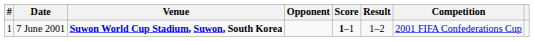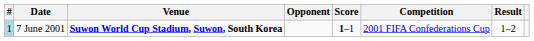columns swapped: Result <-> Competition
7 June 2001 | #: no background -> lightblue background
